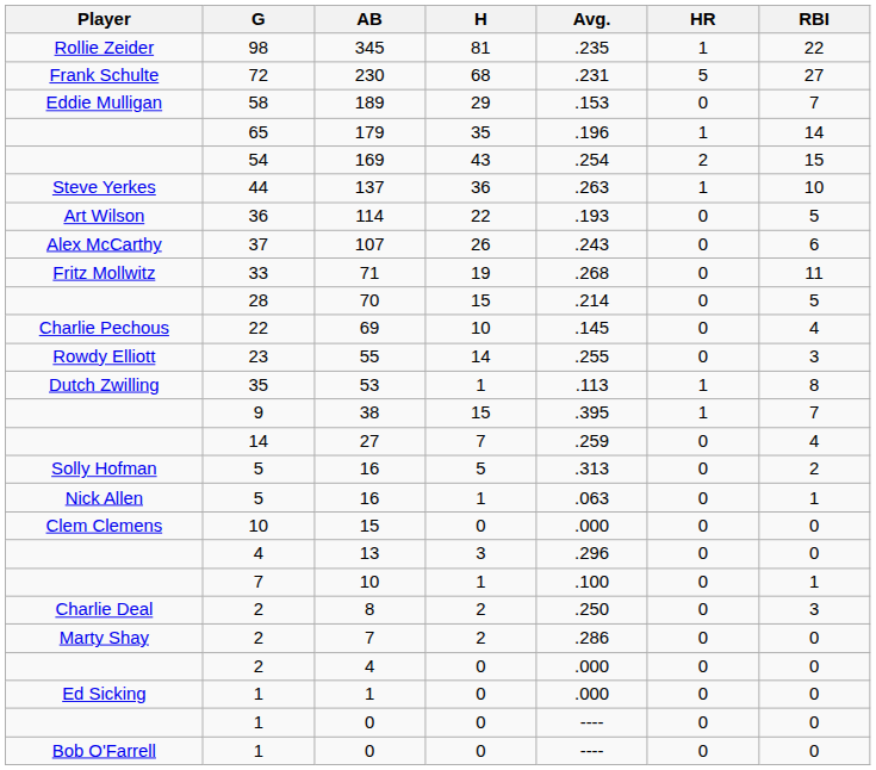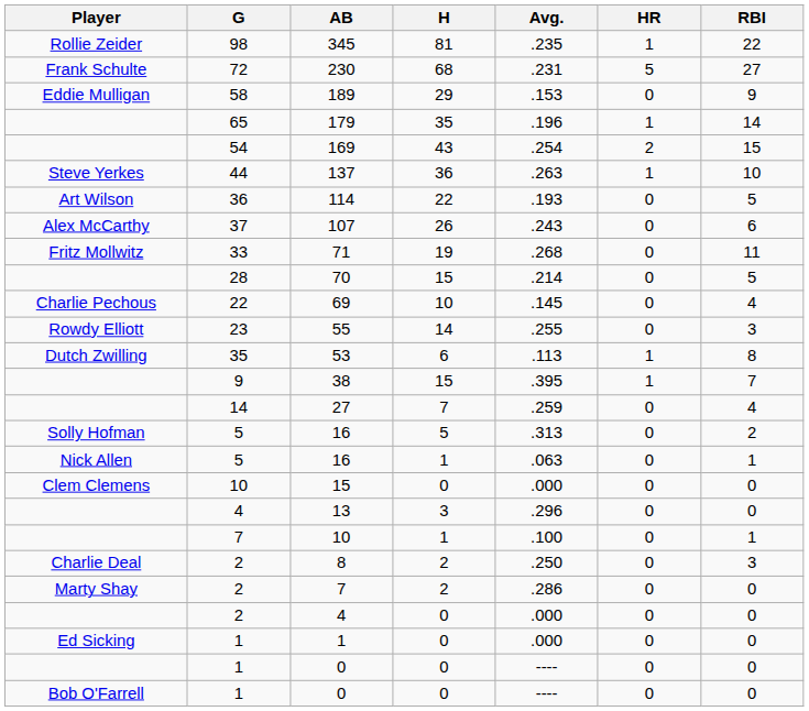189 | RBI: 7 -> 9
53 | H: 1 -> 6
